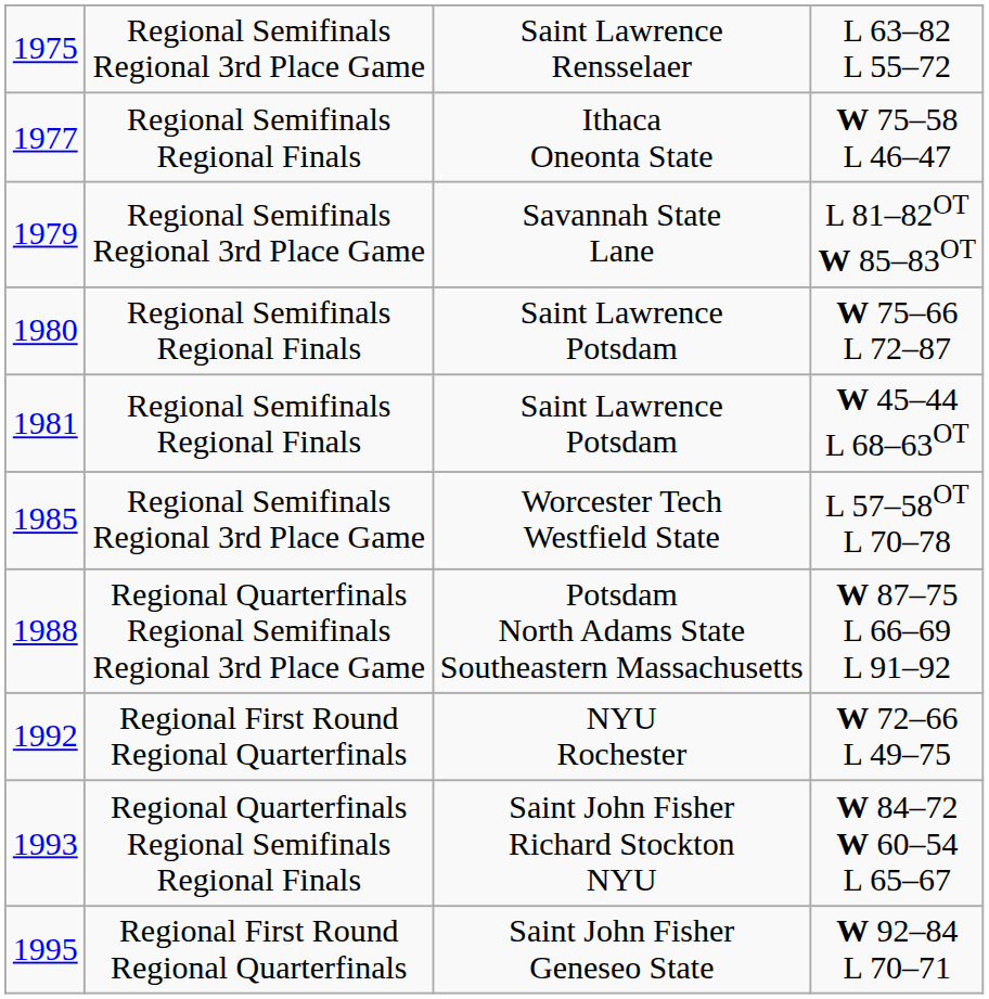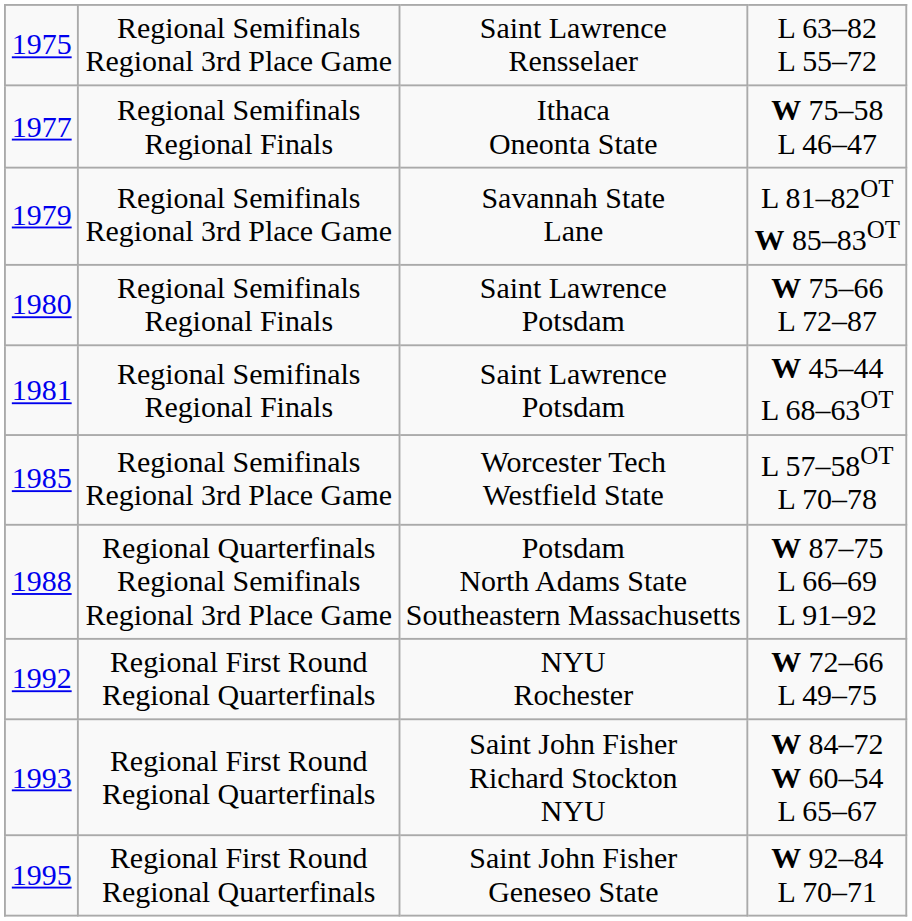W 84–72 W 60–54 L 65–67 | column 2: Regional Quarterfinals Regional Semifinals Regional Finals -> Regional First Round Regional Quarterfinals
